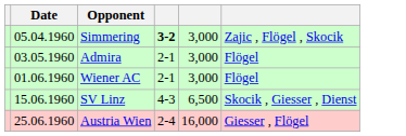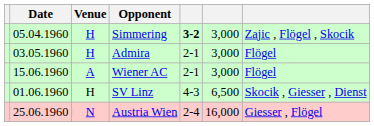+ column: Venue | H | H | A | H | N
Wiener AC | Date: 01.06.1960 -> 15.06.1960
SV Linz | Date: 15.06.1960 -> 01.06.1960
